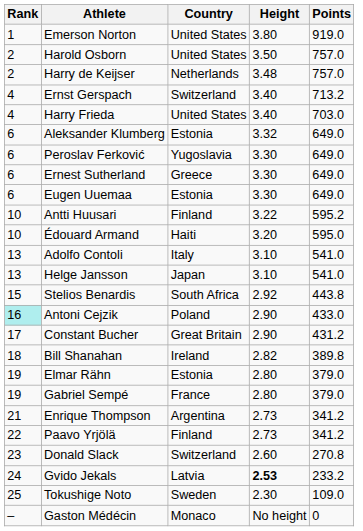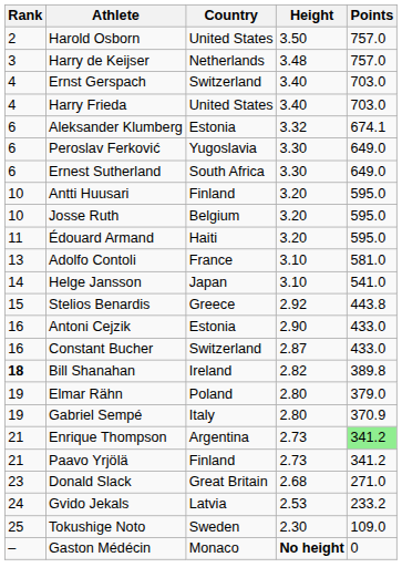- row: 1 | Emerson Norton | United States | 3.80 | 919.0
Harry de Keijser | Rank: 2 -> 3
Ernst Gerspach | Points: 713.2 -> 703.0
Aleksander Klumberg | Points: 649.0 -> 674.1
Ernest Sutherland | Country: Greece -> South Africa
- row: 6 | Eugen Uuemaa | Estonia | 3.30 | 649.0
Antti Huusari | Height: 3.22 -> 3.20
Antti Huusari | Points: 595.2 -> 595.0
+ row: 10 | Josse Ruth | Belgium | 3.20 | 595.0
Édouard Armand | Rank: 10 -> 11
Adolfo Contoli | Country: Italy -> France
Adolfo Contoli | Points: 541.0 -> 581.0
Helge Jansson | Rank: 13 -> 14
Stelios Benardis | Country: South Africa -> Greece
Antoni Cejzik | Rank: paleturquoise background -> no background
Antoni Cejzik | Country: Poland -> Estonia
Constant Bucher | Rank: 17 -> 16
Constant Bucher | Country: Great Britain -> Switzerland
Constant Bucher | Height: 2.90 -> 2.87
Constant Bucher | Points: 431.2 -> 433.0
Bill Shanahan | Rank: normal -> bold
Elmar Rähn | Country: Estonia -> Poland
Gabriel Sempé | Country: France -> Italy
Gabriel Sempé | Points: 379.0 -> 370.9
Enrique Thompson | Points: no background -> lightgreen background
Paavo Yrjölä | Rank: 22 -> 21
Donald Slack | Country: Switzerland -> Great Britain
Donald Slack | Height: 2.60 -> 2.68
Donald Slack | Points: 270.8 -> 271.0
Gvido Jekals | Height: bold -> normal
Gaston Médécin | Height: normal -> bold
